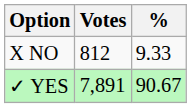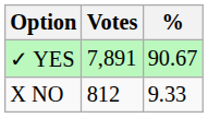rows swapped: ✓ YES <-> X NO
